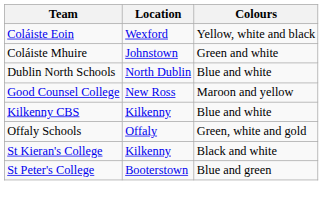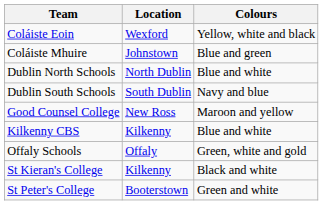Coláiste Mhuire | Colours: Green and white -> Blue and green
+ row: Dublin South Schools | South Dublin | Navy and blue
St Peter's College | Colours: Blue and green -> Green and white
